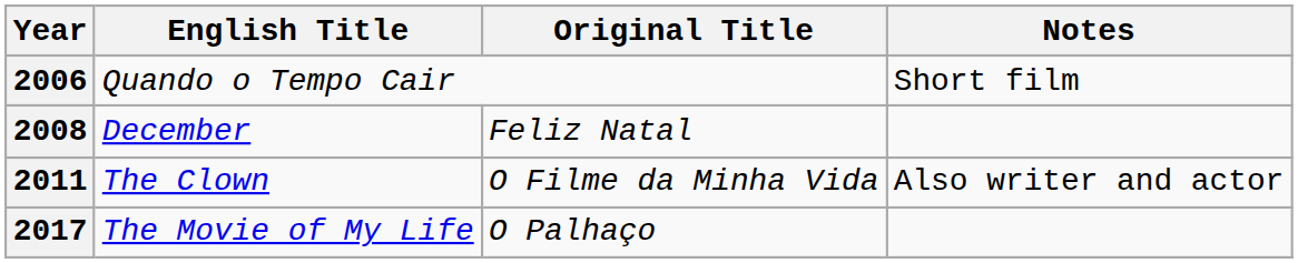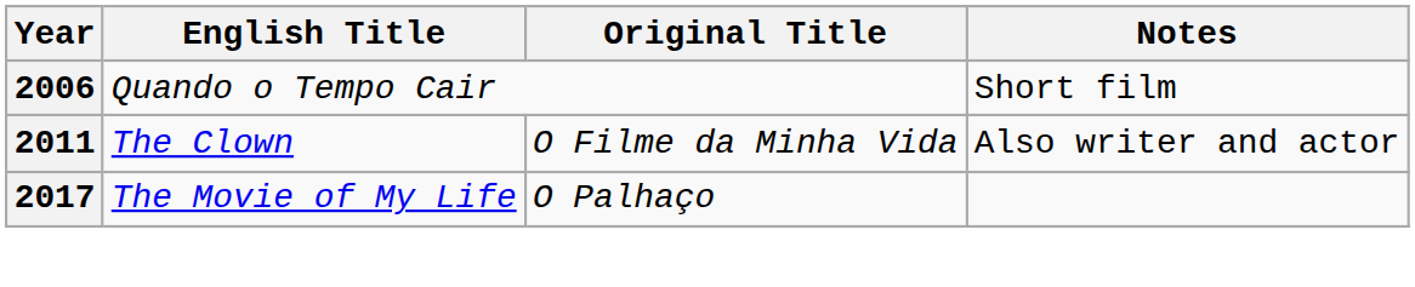- row: 2008 | December | Feliz Natal
